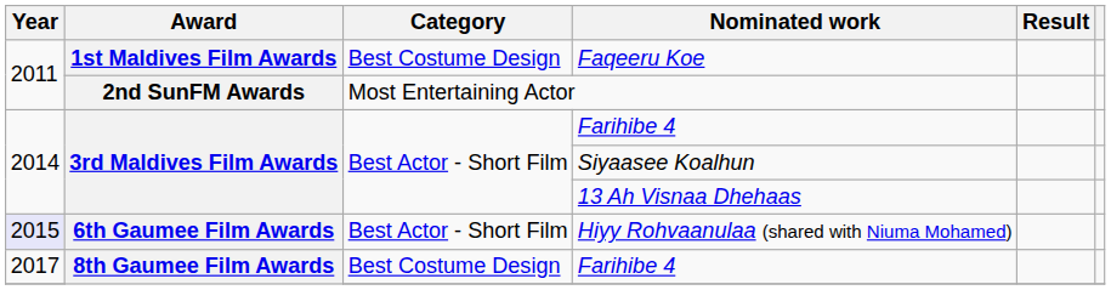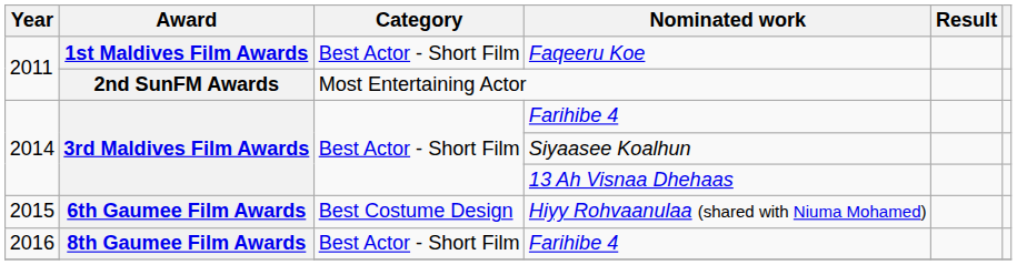Faqeeru Koe | Category: Best Costume Design -> Best Actor - Short Film
Hiyy Rohvaanulaa (shared with Niuma Mohamed) | Year: lavender background -> no background
Hiyy Rohvaanulaa (shared with Niuma Mohamed) | Category: Best Actor - Short Film -> Best Costume Design
8th Gaumee Film Awards / Farihibe 4 | Year: 2017 -> 2016
8th Gaumee Film Awards / Farihibe 4 | Category: Best Costume Design -> Best Actor - Short Film
